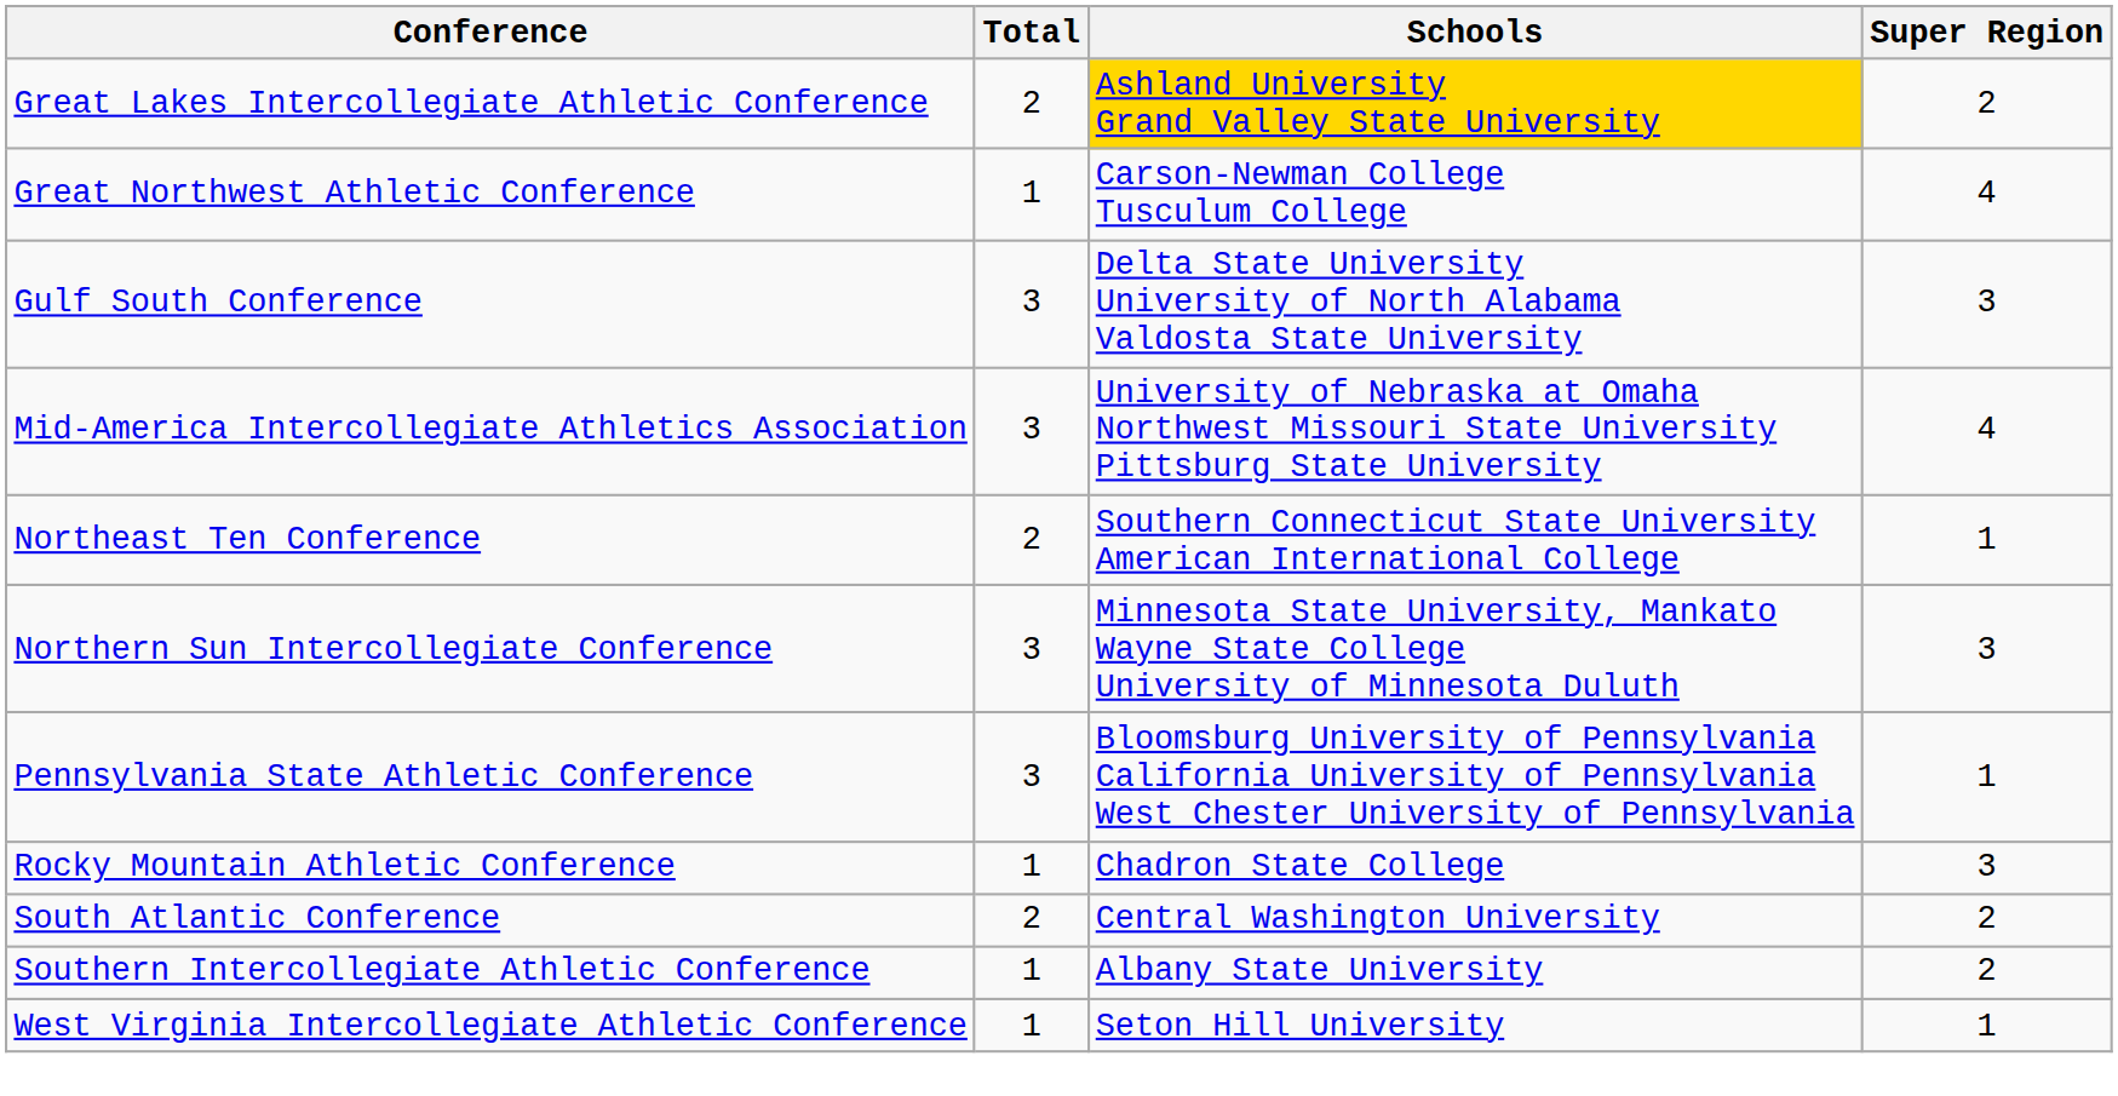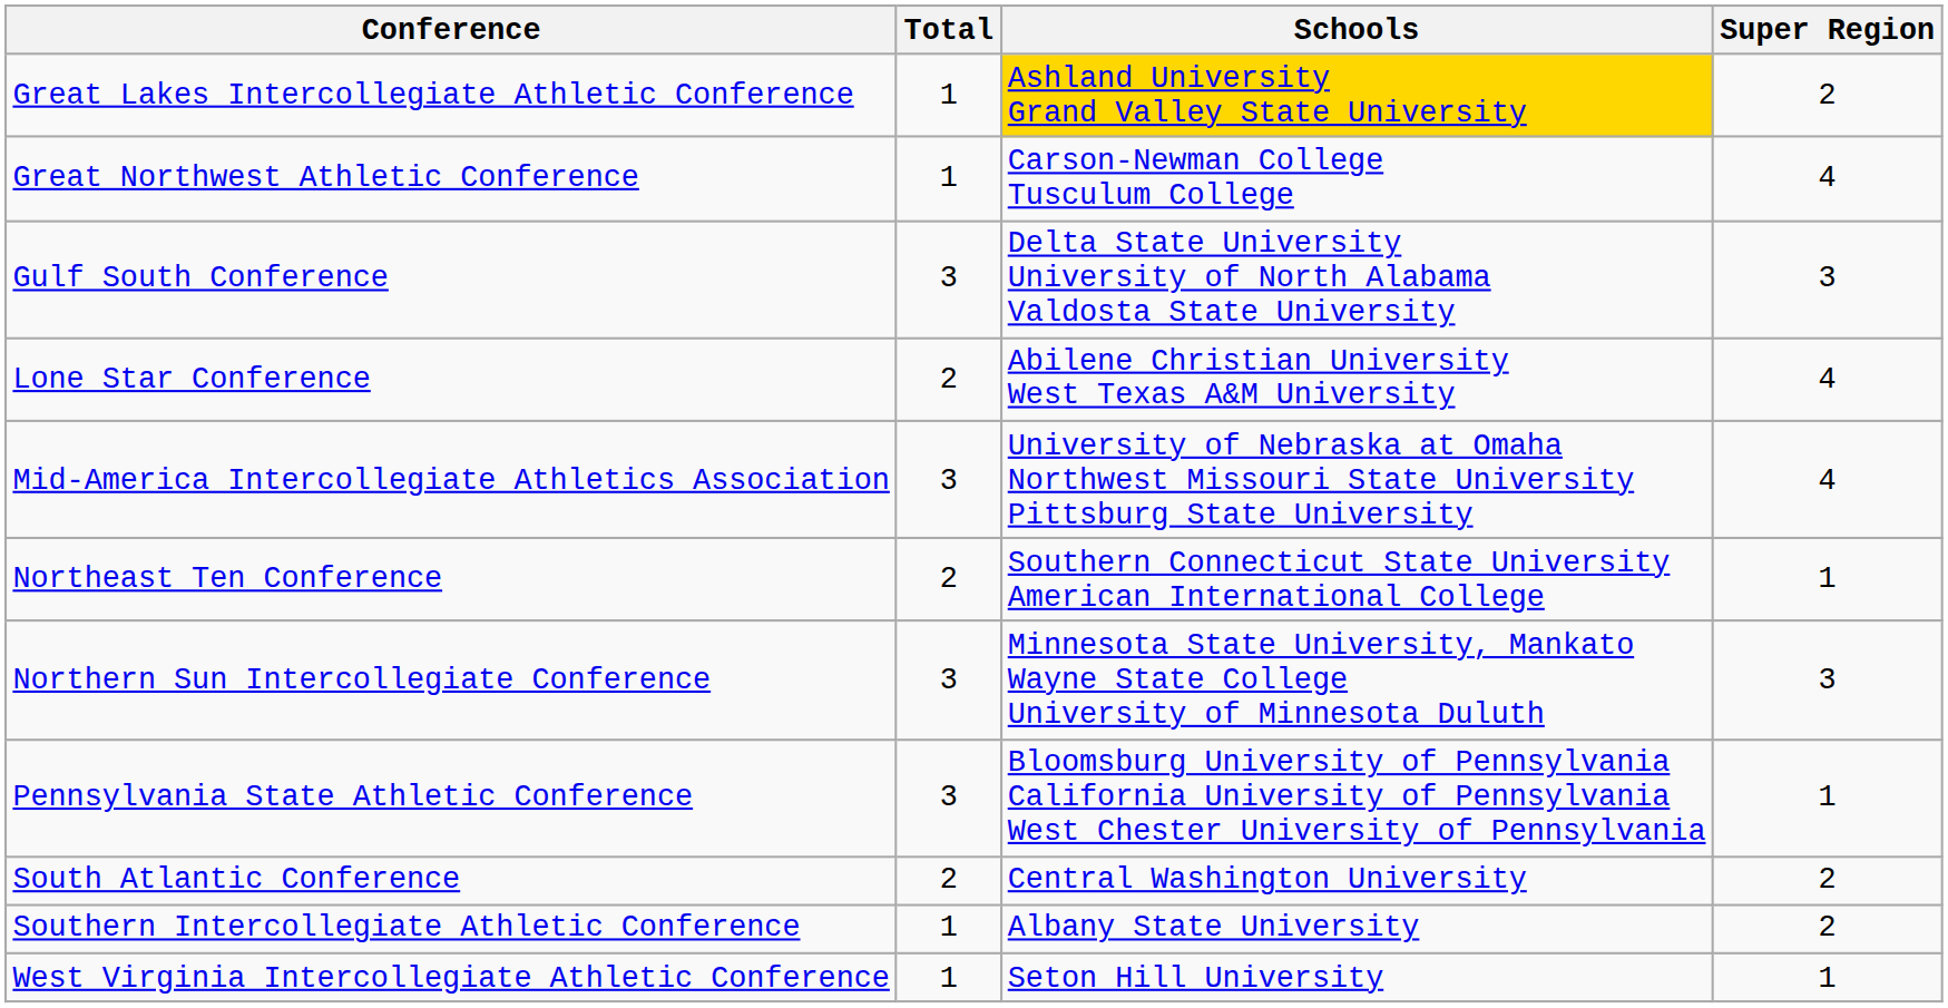Great Lakes Intercollegiate Athletic Conference | Total: 2 -> 1
+ row: Lone Star Conference | 2 | Abilene Christian University West Texas A&M University | 4
- row: Rocky Mountain Athletic Conference | 1 | Chadron State College | 3
